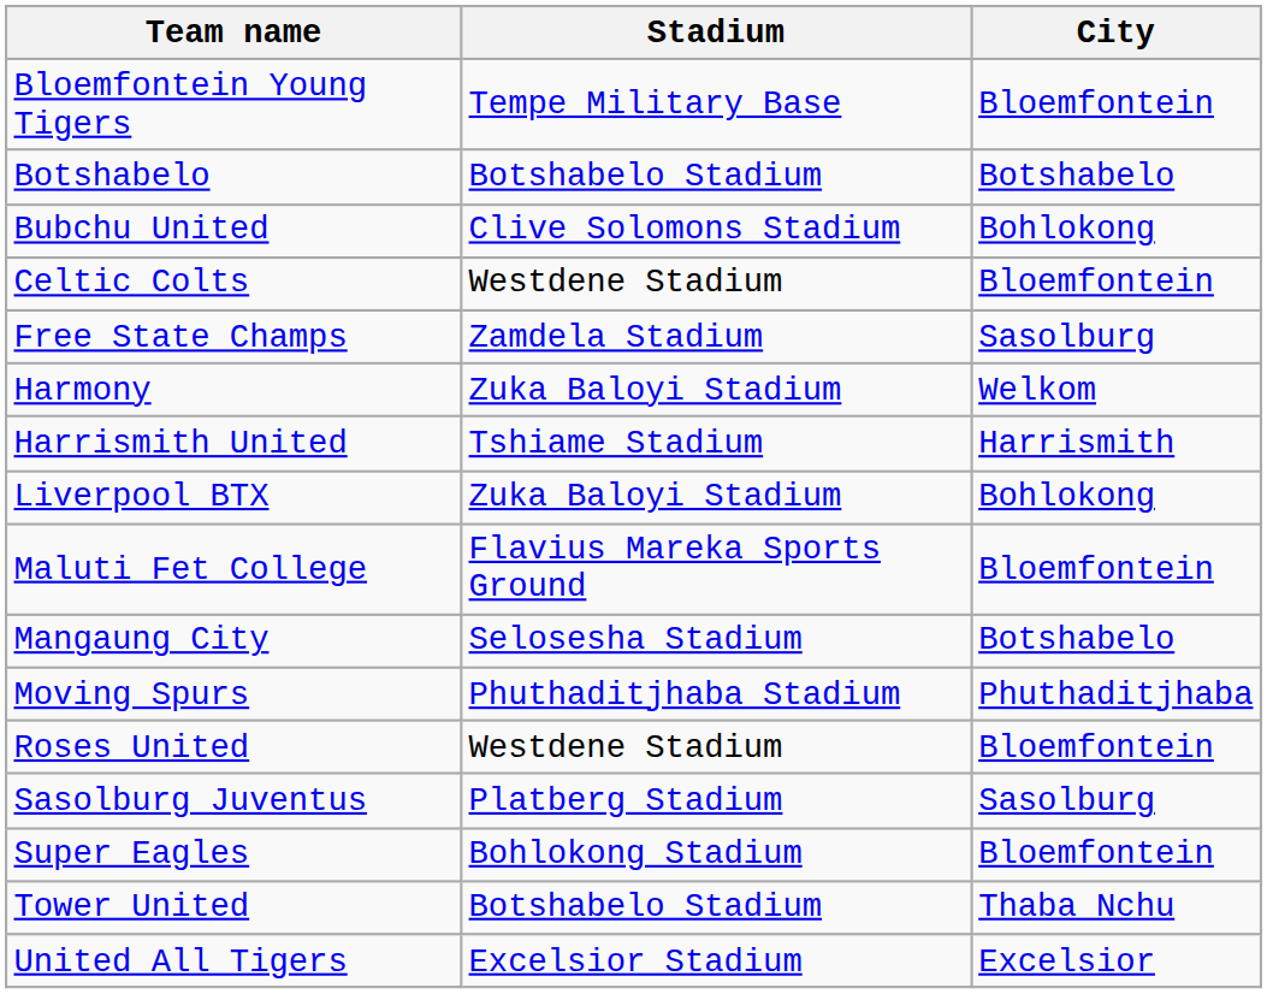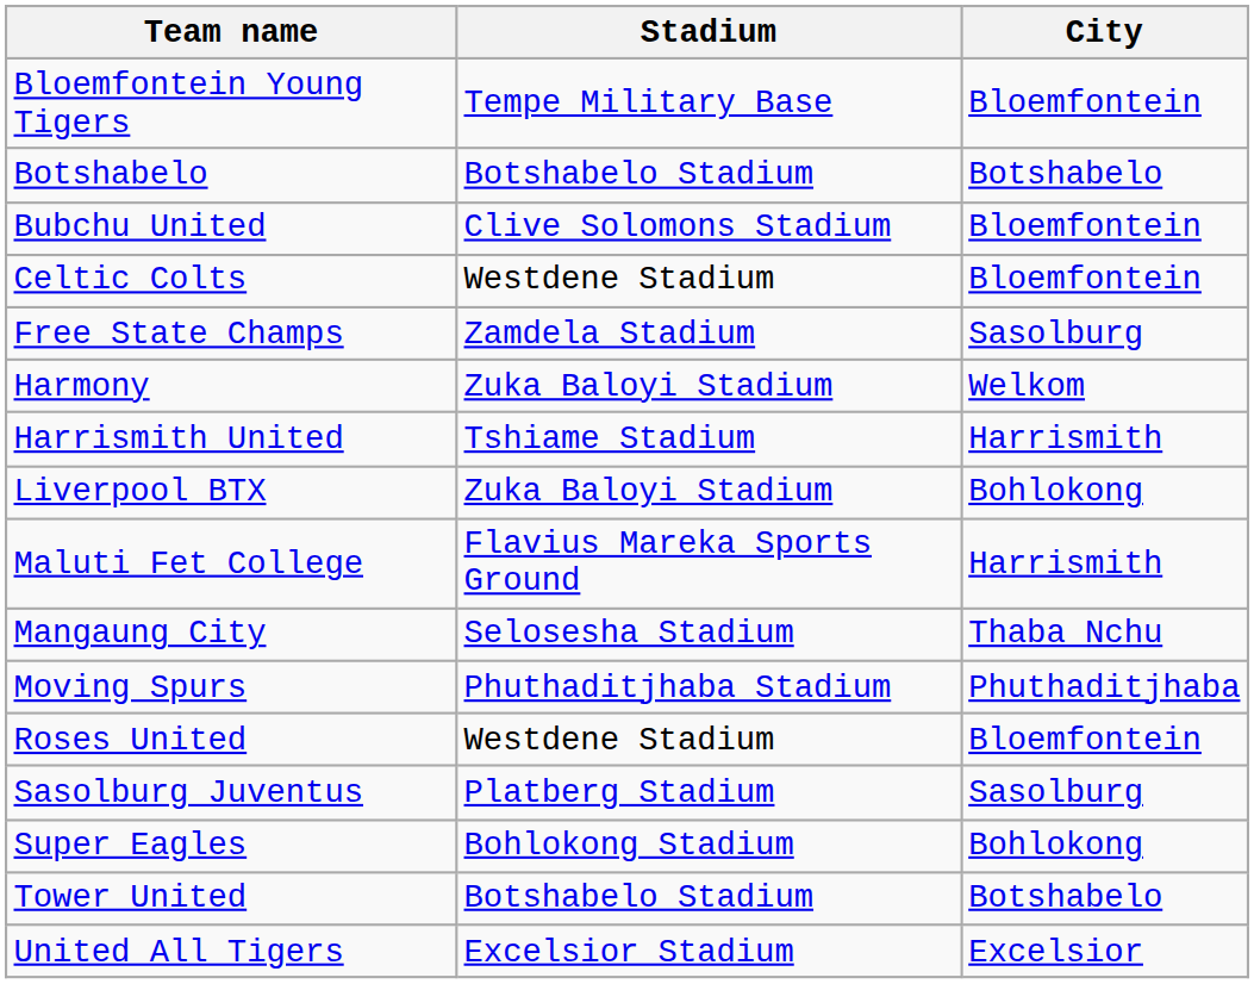Bubchu United | City: Bohlokong -> Bloemfontein
Maluti Fet College | City: Bloemfontein -> Harrismith
Mangaung City | City: Botshabelo -> Thaba Nchu
Super Eagles | City: Bloemfontein -> Bohlokong
Tower United | City: Thaba Nchu -> Botshabelo
